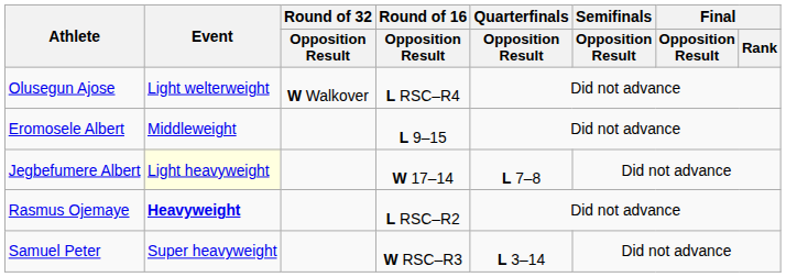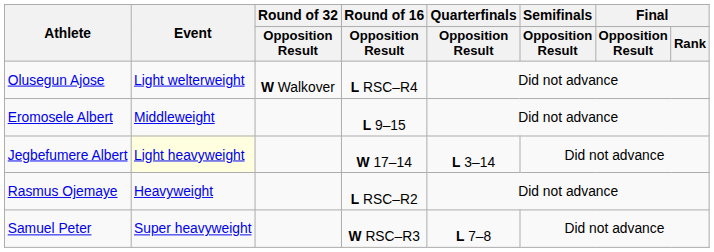Jegbefumere Albert | Quarterfinals / Opposition Result: L 7–8 -> L 3–14
Rasmus Ojemaye | Event: bold -> normal
Samuel Peter | Quarterfinals / Opposition Result: L 3–14 -> L 7–8
